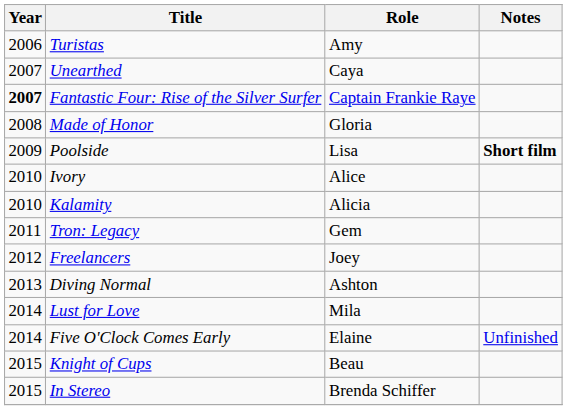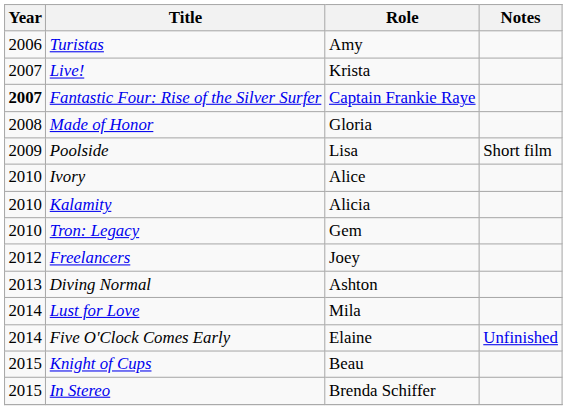- row: 2007 | Unearthed | Caya
+ row: 2007 | Live! | Krista
Poolside | Notes: bold -> normal
Tron: Legacy | Year: 2011 -> 2010
